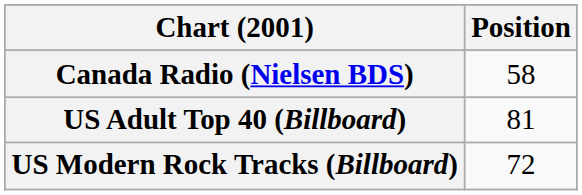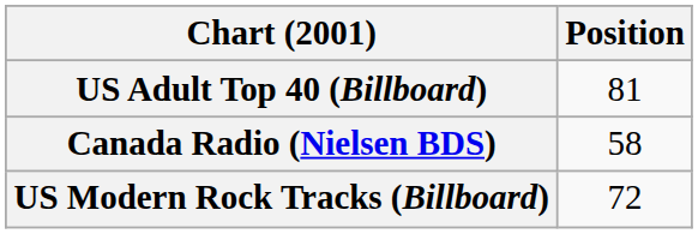rows swapped: Canada Radio (Nielsen BDS) <-> US Adult Top 40 (Billboard)
